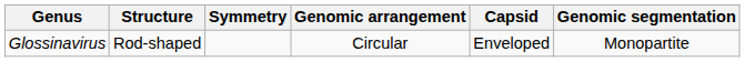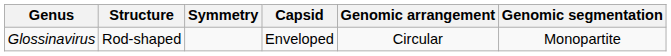columns swapped: Capsid <-> Genomic arrangement
